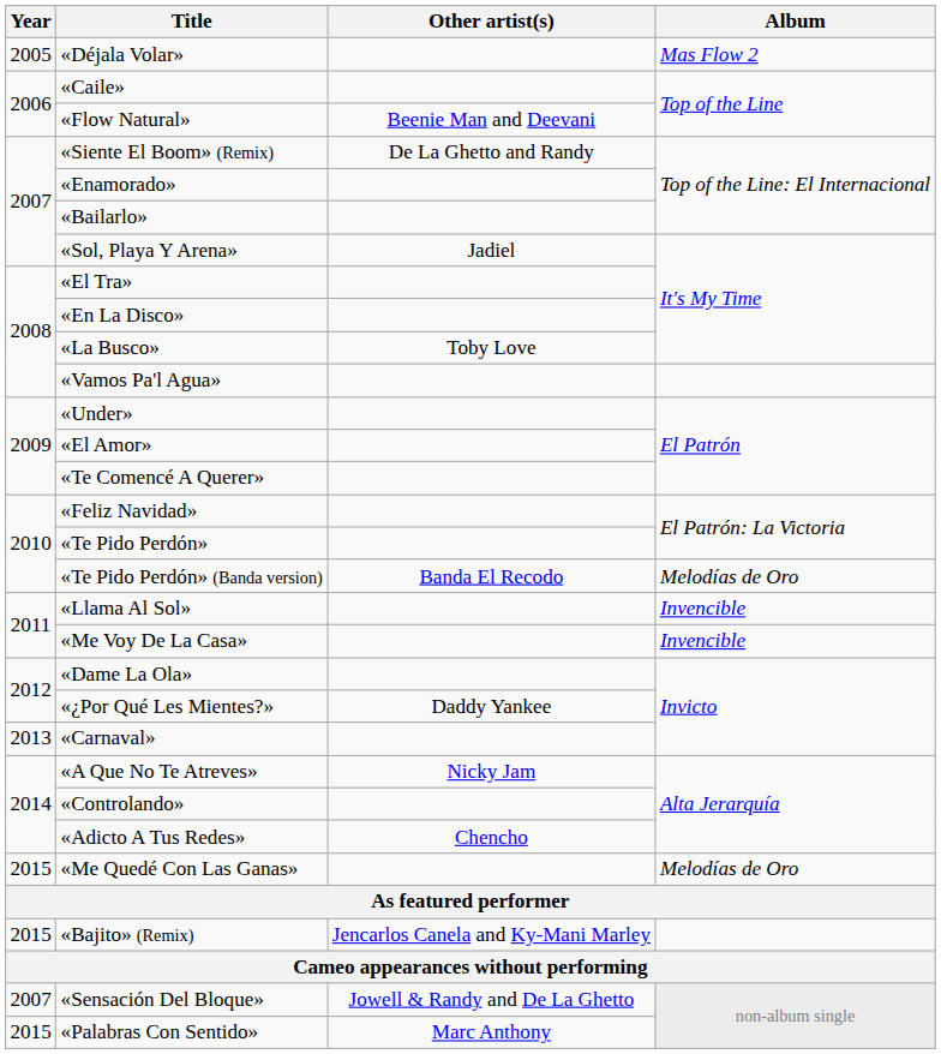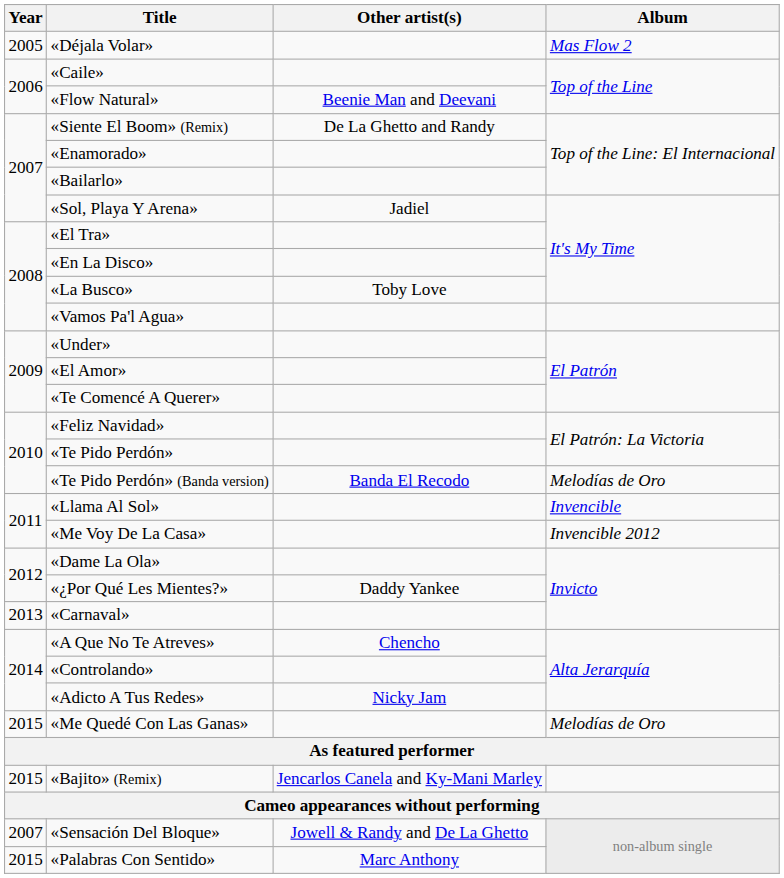«Me Voy De La Casa» | Album: Invencible -> Invencible 2012
«A Que No Te Atreves» | Other artist(s): Nicky Jam -> Chencho
«Adicto A Tus Redes» | Other artist(s): Chencho -> Nicky Jam
